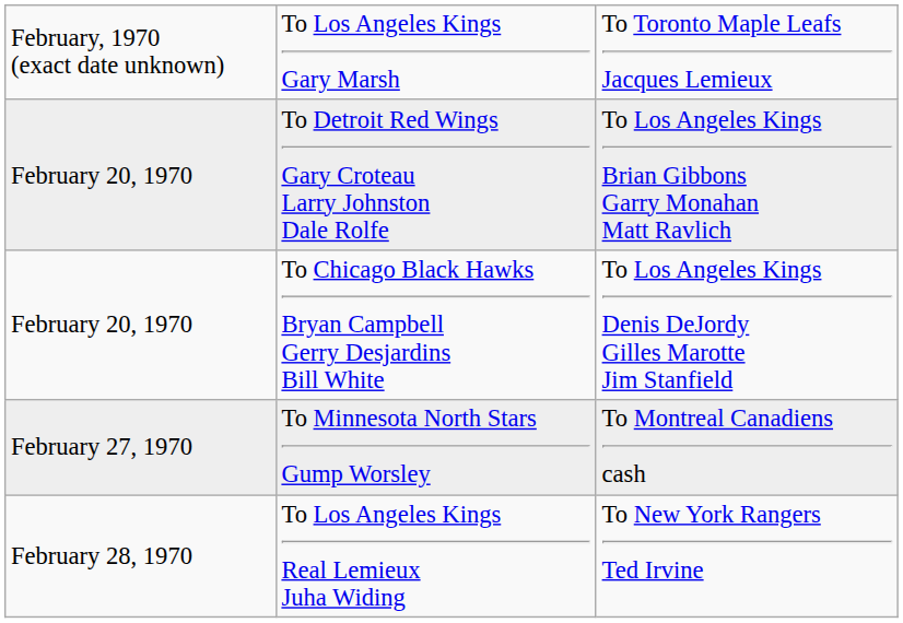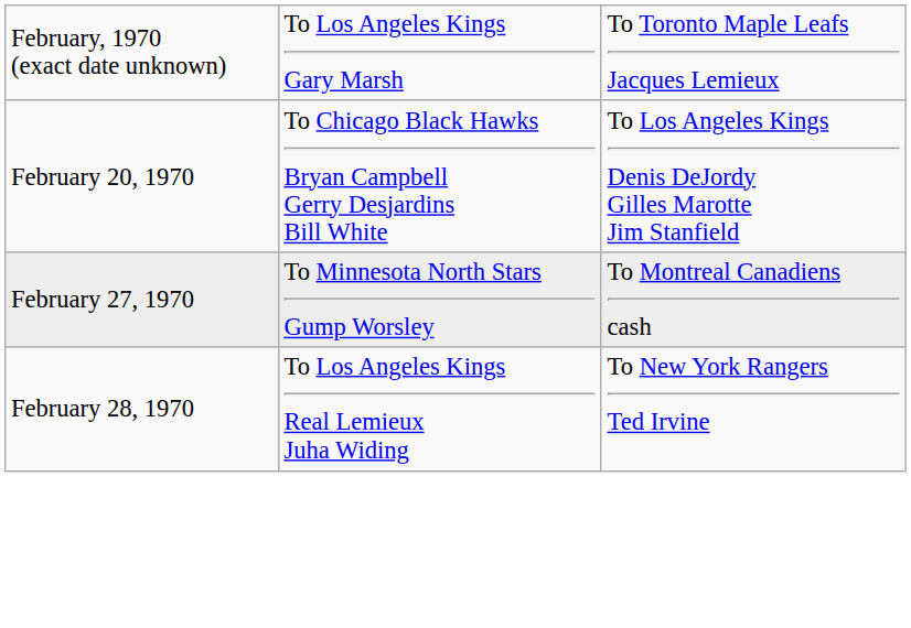- row: February 20, 1970 | To Detroit Red Wings Gary Croteau Larry Johnston Dale Rolfe | To Los Angeles Kings Brian Gibbons Garry Monahan Matt Ravlich
